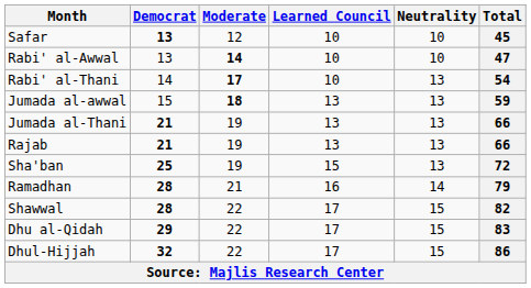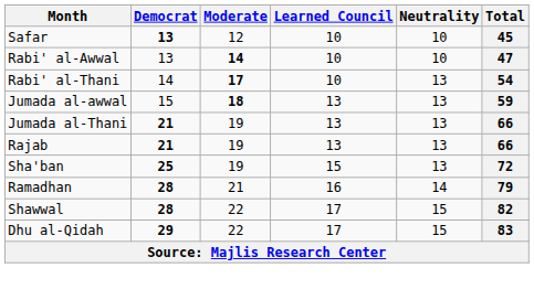- row: Dhul-Hijjah | 32 | 22 | 17 | 15 | 86
